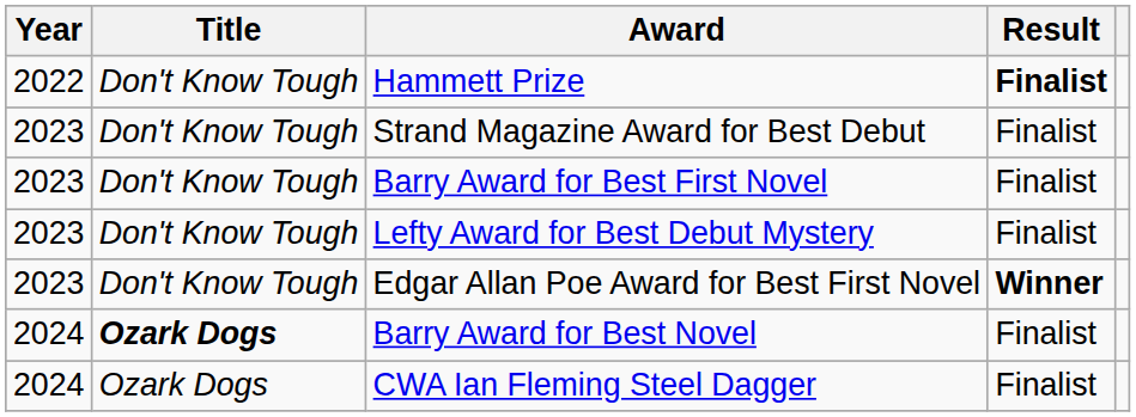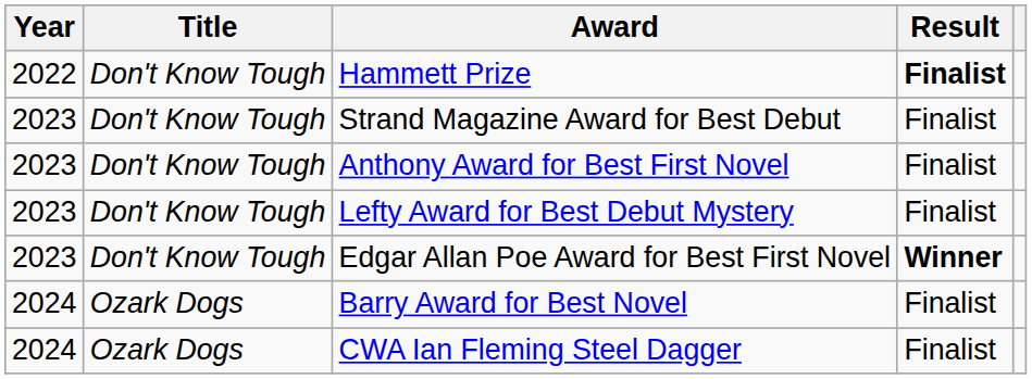- row: 2023 | Don't Know Tough | Barry Award for Best First Novel | Finalist
+ row: 2023 | Don't Know Tough | Anthony Award for Best First Novel | Finalist
Barry Award for Best Novel | Title: bold -> normal
